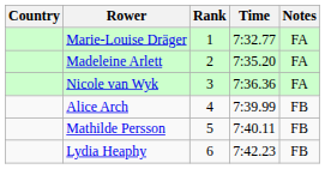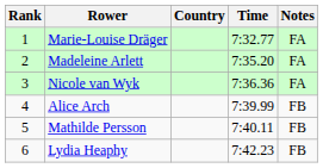columns swapped: Rank <-> Country
